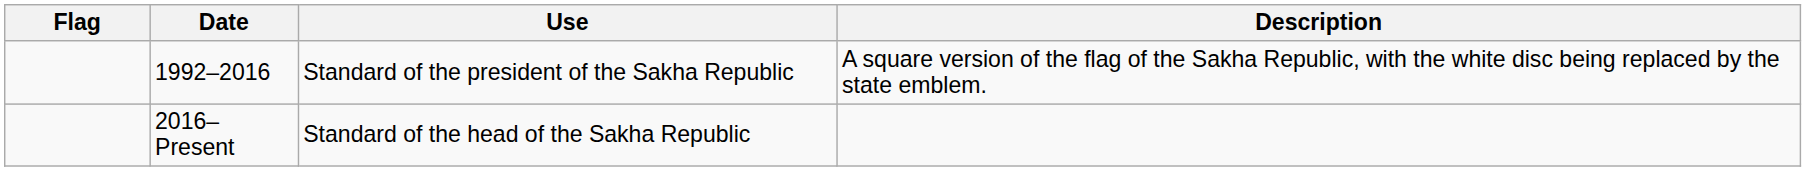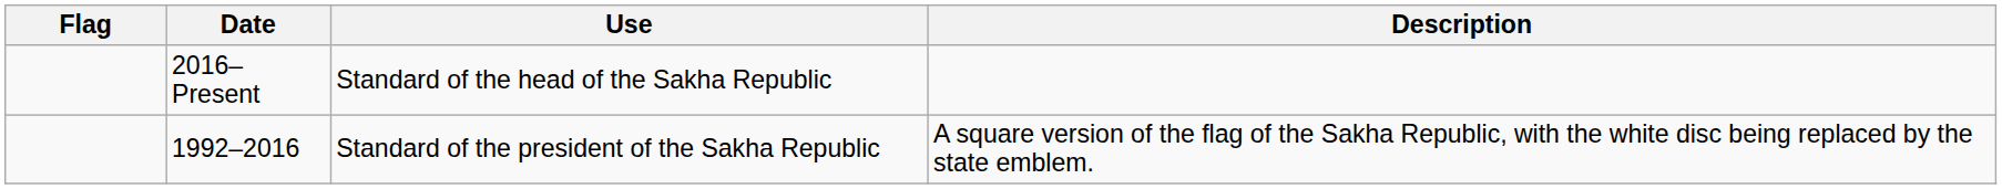rows swapped: 1992–2016 <-> 2016–Present
